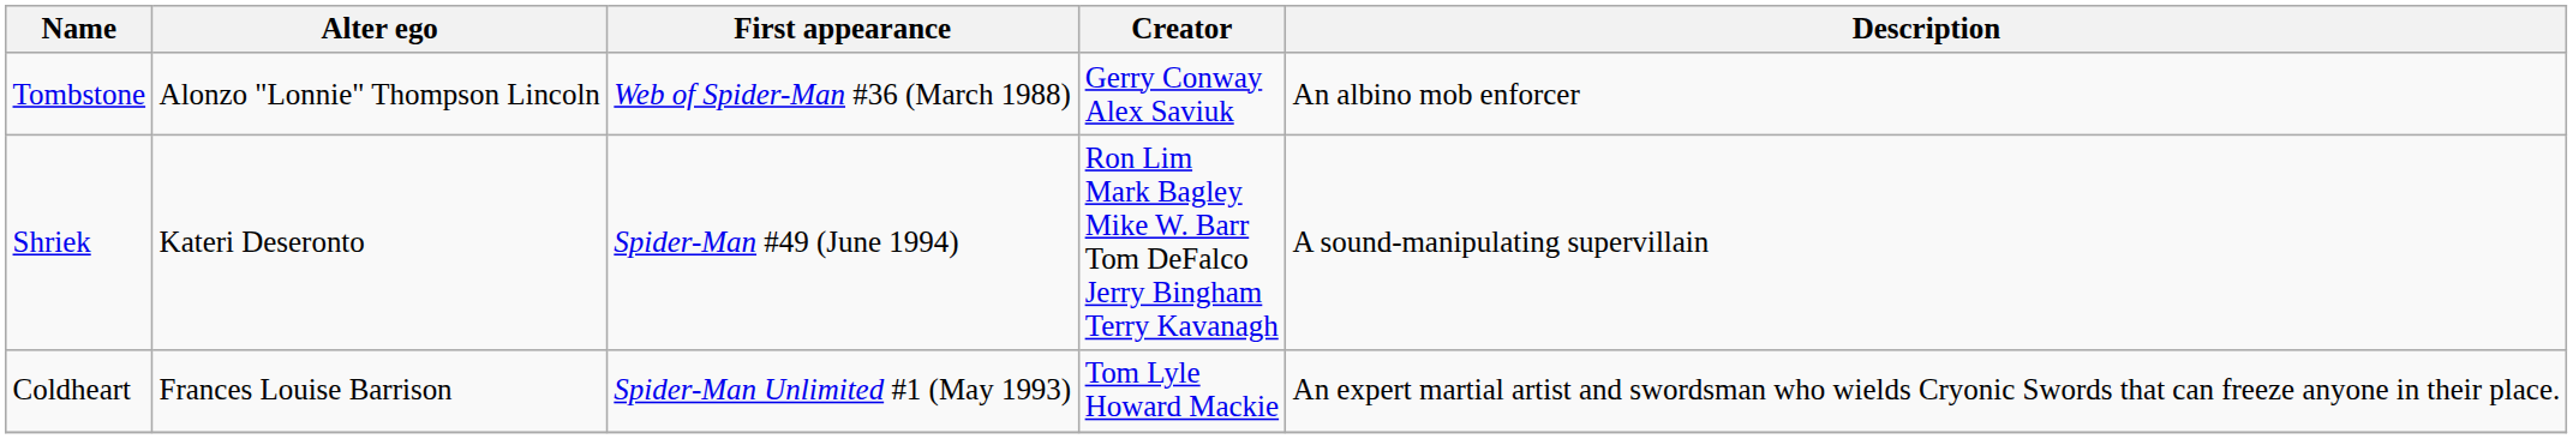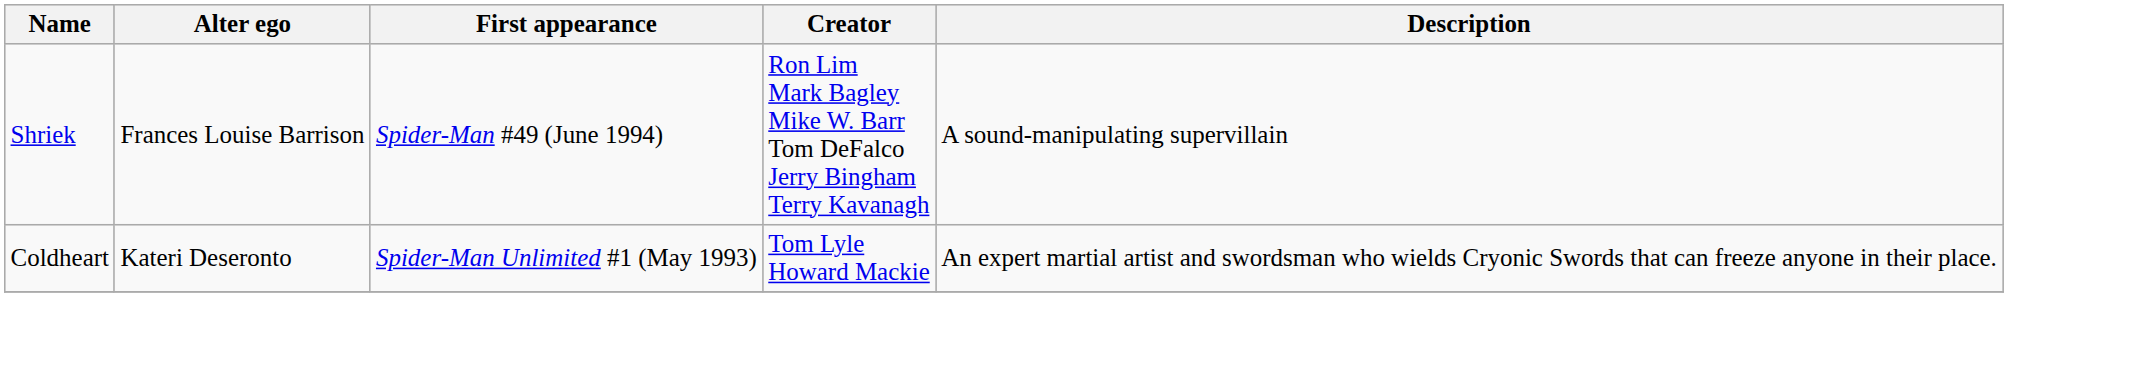- row: Tombstone | Alonzo "Lonnie" Thompson Lincoln | Web of Spider-Man #36 (March 1988) | Gerry Conway Alex Saviuk | An albino mob enforcer
Shriek | Alter ego: Kateri Deseronto -> Frances Louise Barrison
Coldheart | Alter ego: Frances Louise Barrison -> Kateri Deseronto
